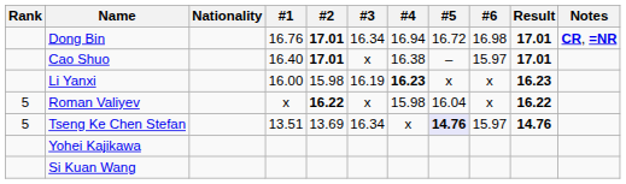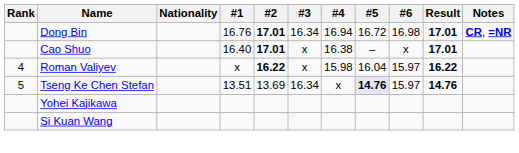Cao Shuo | #6: 15.97 -> x
- row: Li Yanxi | 16.00 | 15.98 | 16.19 | 16.23 | x | x | 16.23
Roman Valiyev | Rank: 5 -> 4
Roman Valiyev | #6: x -> 15.97
